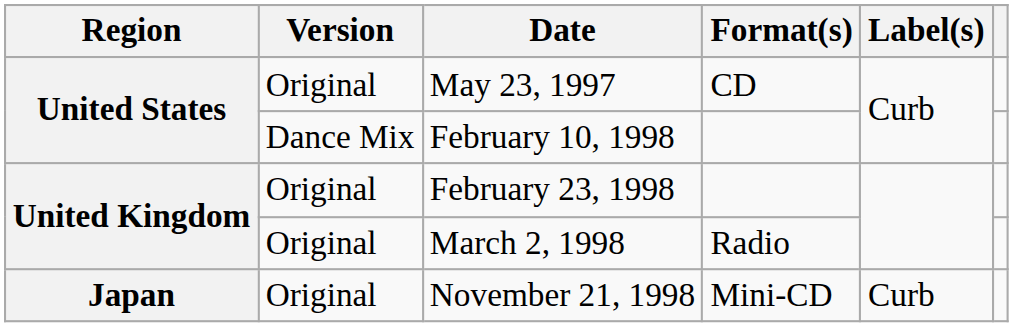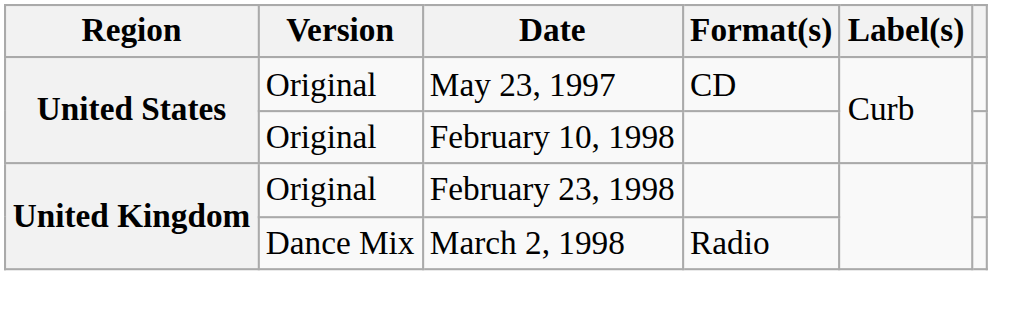February 10, 1998 | Version: Dance Mix -> Original
March 2, 1998 | Version: Original -> Dance Mix
- row: Japan | Original | November 21, 1998 | Mini-CD | Curb
